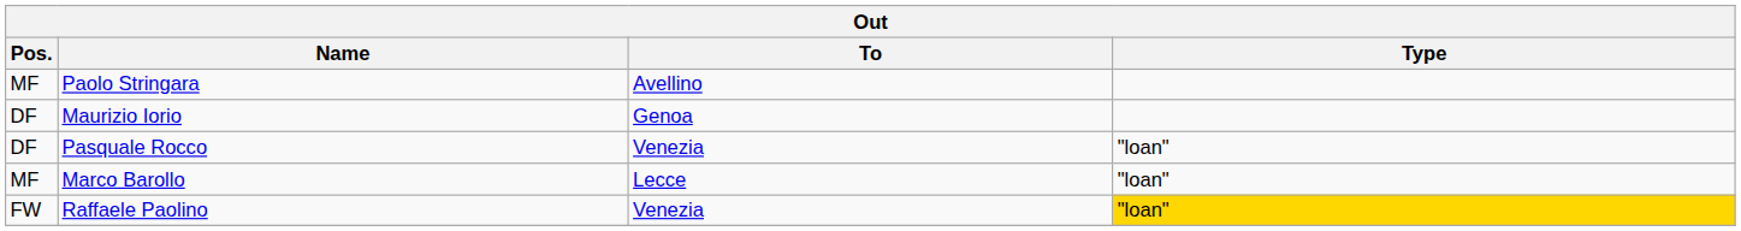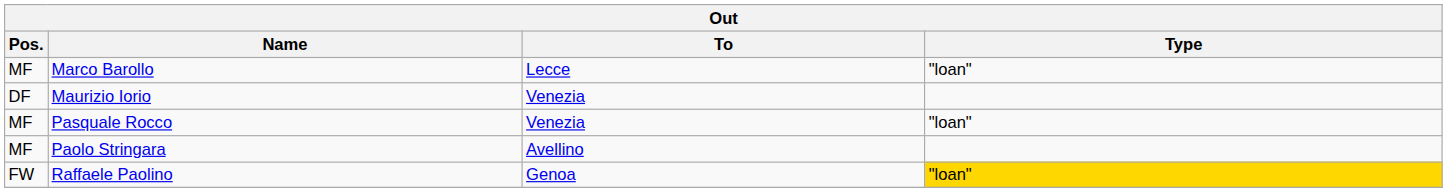rows swapped: Paolo Stringara <-> Marco Barollo
Maurizio Iorio | To: Genoa -> Venezia
Pasquale Rocco | Pos.: DF -> MF
Raffaele Paolino | To: Venezia -> Genoa
